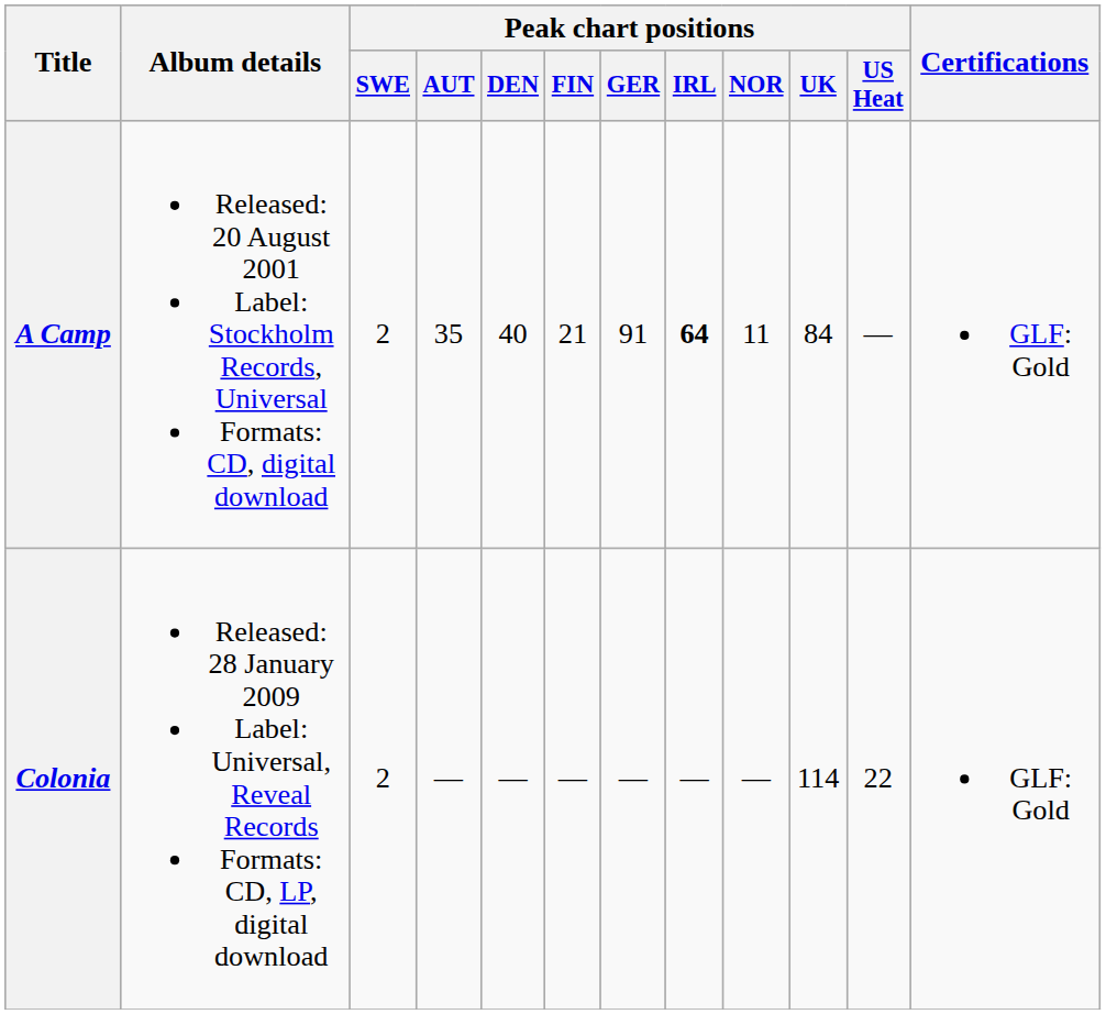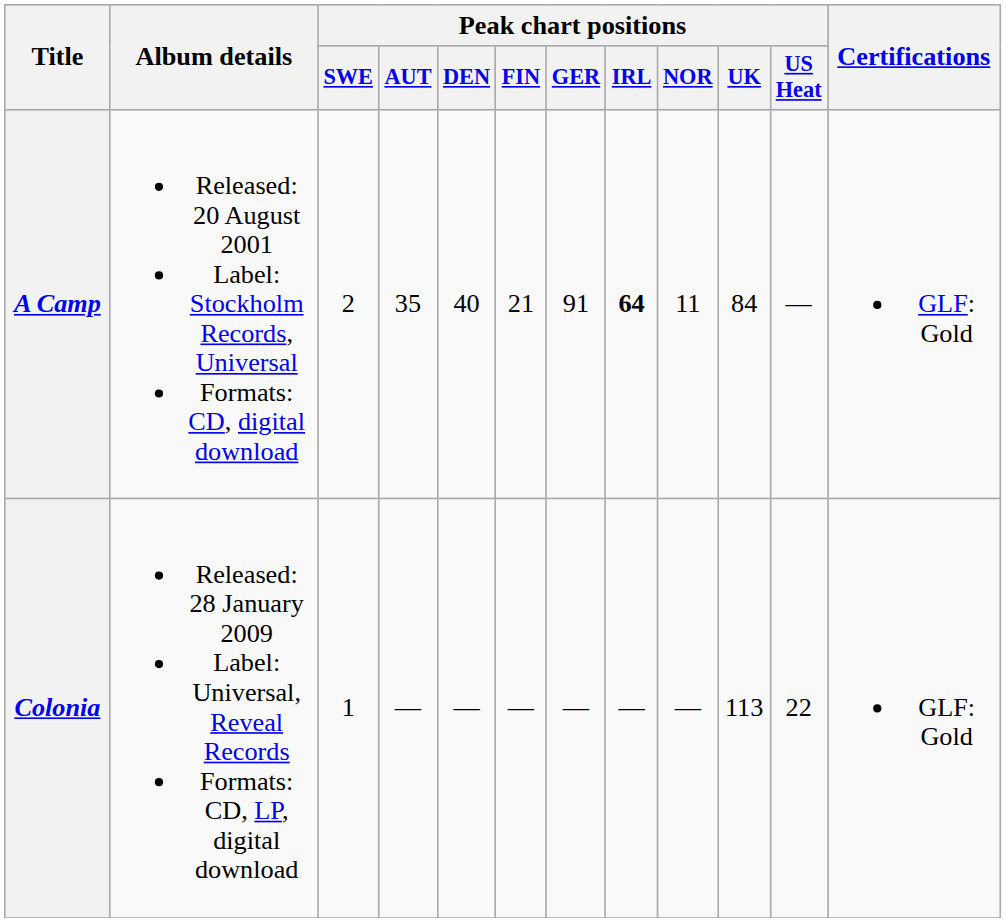Colonia | Peak chart positions / SWE: 2 -> 1
Colonia | Peak chart positions / UK: 114 -> 113
